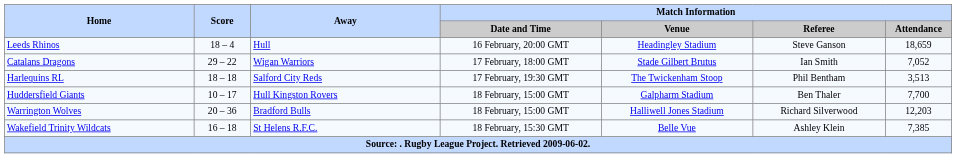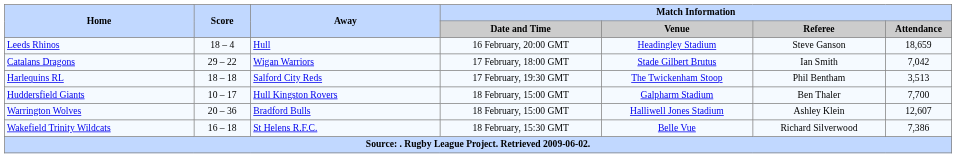Catalans Dragons | Match Information / Attendance: 7,052 -> 7,042
Warrington Wolves | Match Information / Referee: Richard Silverwood -> Ashley Klein
Warrington Wolves | Match Information / Attendance: 12,203 -> 12,607
Wakefield Trinity Wildcats | Match Information / Referee: Ashley Klein -> Richard Silverwood
Wakefield Trinity Wildcats | Match Information / Attendance: 7,385 -> 7,386
